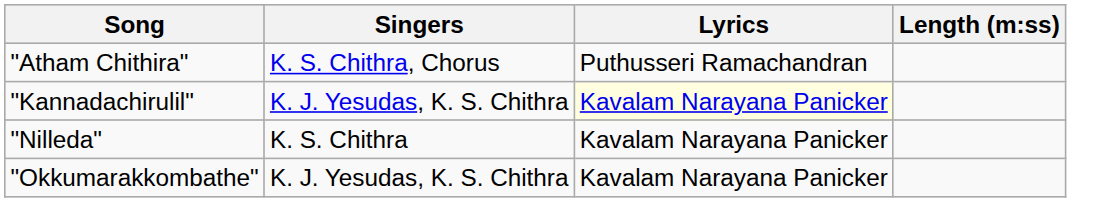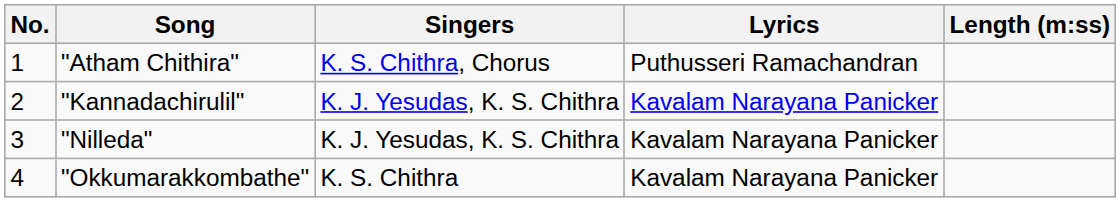+ column: No. | 1 | 2 | 3 | 4
"Kannadachirulil" | Lyrics: lightyellow background -> no background
"Nilleda" | Singers: K. S. Chithra -> K. J. Yesudas, K. S. Chithra
"Okkumarakkombathe" | Singers: K. J. Yesudas, K. S. Chithra -> K. S. Chithra
